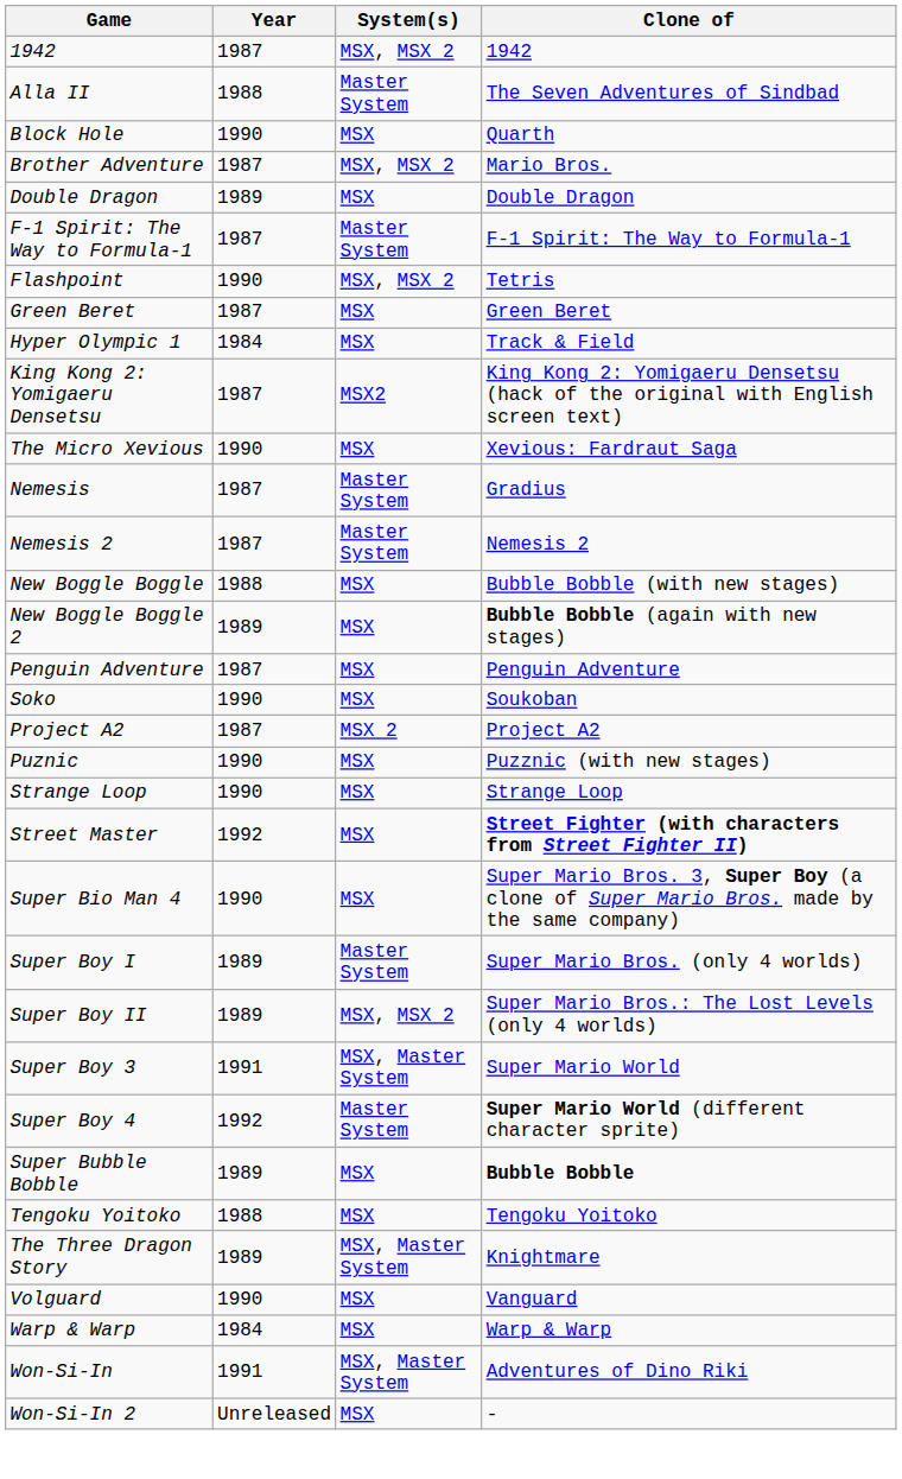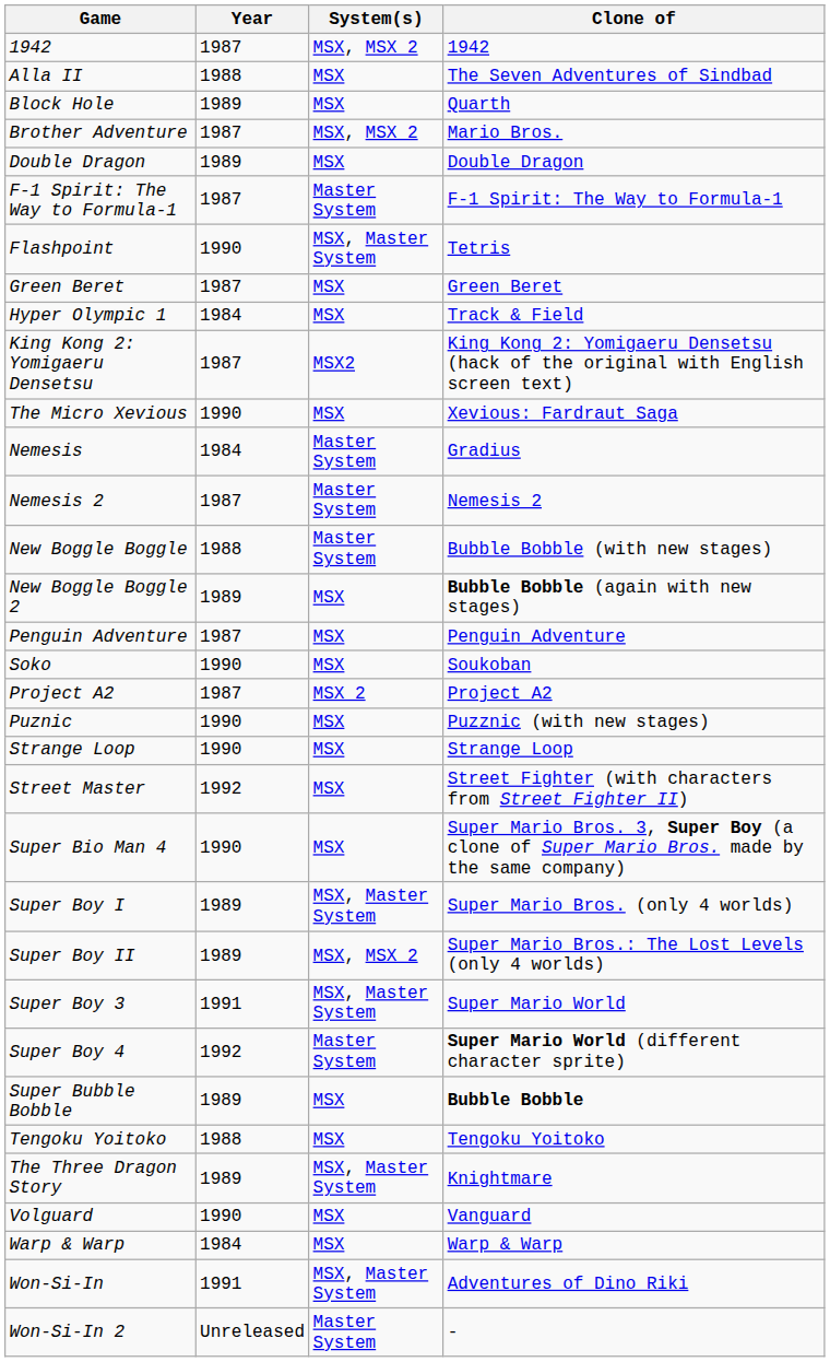Alla II | System(s): Master System -> MSX
Block Hole | Year: 1990 -> 1989
Flashpoint | System(s): MSX, MSX 2 -> MSX, Master System
Nemesis | Year: 1987 -> 1984
New Boggle Boggle | System(s): MSX -> Master System
Street Master | Clone of: bold -> normal
Super Boy I | System(s): Master System -> MSX, Master System
Won-Si-In 2 | System(s): MSX -> Master System
